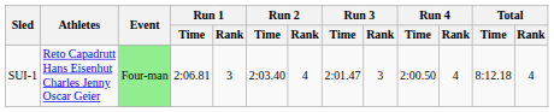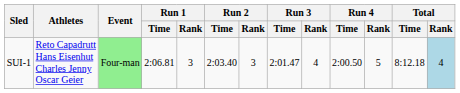SUI-1 | Run 2 / Rank: 4 -> 3
SUI-1 | Run 3 / Rank: 3 -> 4
SUI-1 | Run 4 / Rank: 4 -> 5
SUI-1 | Total / Rank: no background -> lightblue background
